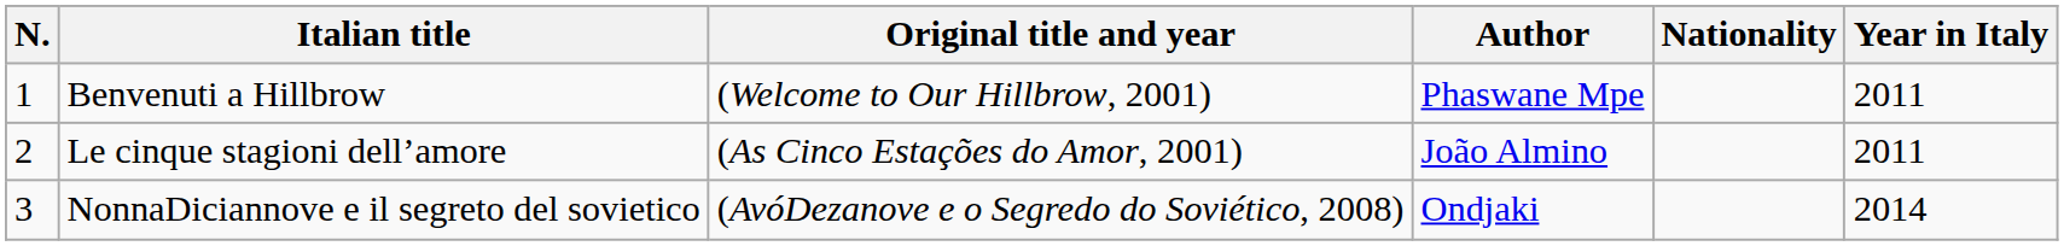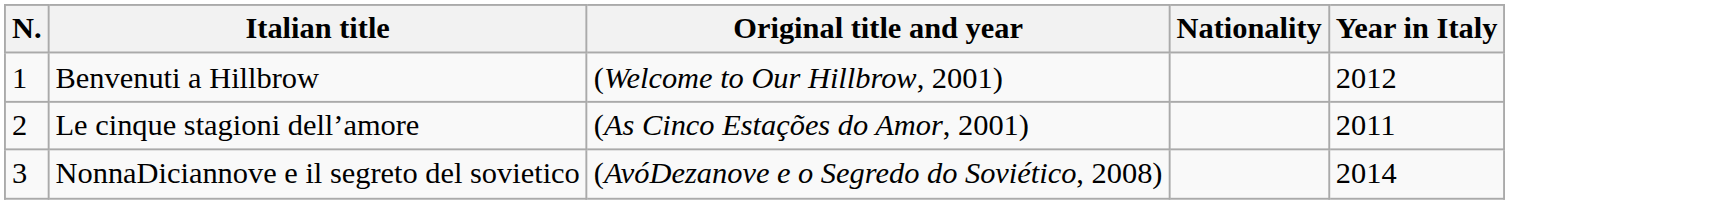- column: Author | Phaswane Mpe | João Almino | Ondjaki
Benvenuti a Hillbrow | Year in Italy: 2011 -> 2012
